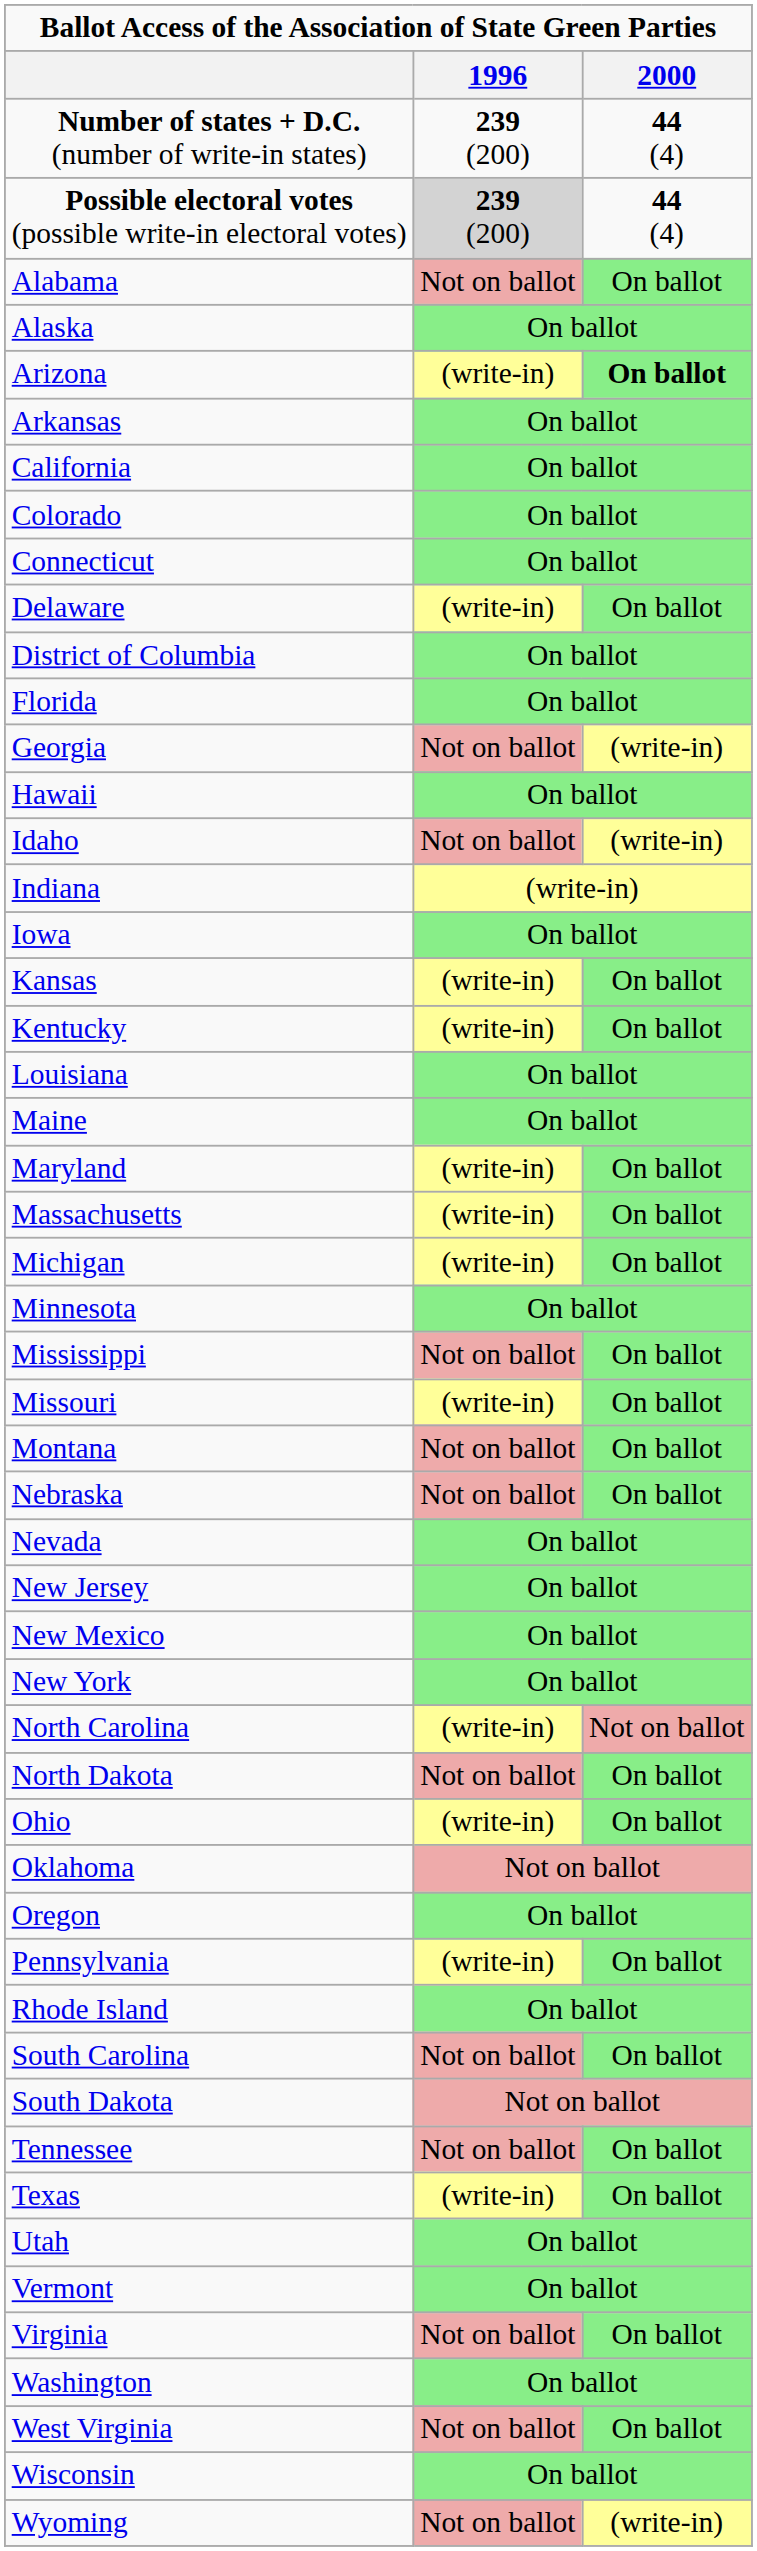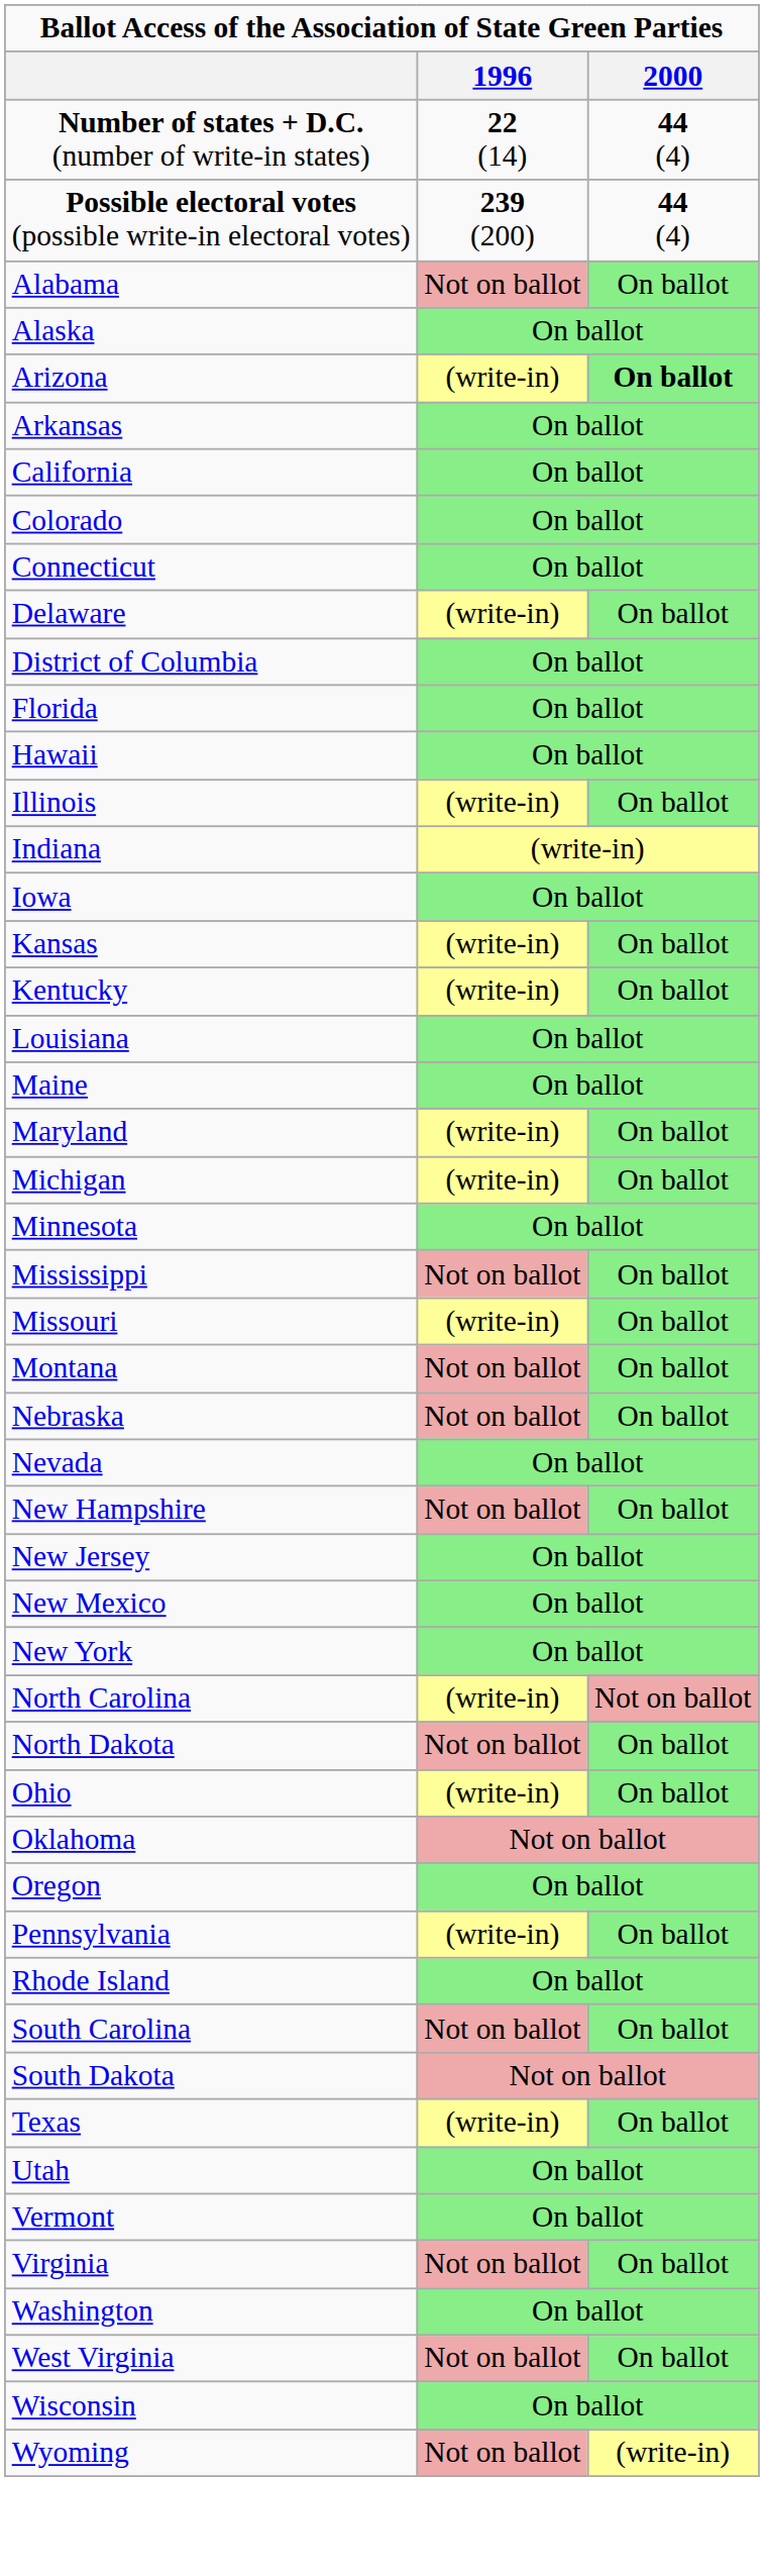Number of states + D.C. (number of write-in states) | 1996: 239 (200) -> 22 (14)
Possible electoral votes (possible write-in electoral votes) | 1996: lightgrey background -> no background
- row: Georgia | Not on ballot | (write-in)
- row: Idaho | Not on ballot | (write-in)
+ row: Illinois | (write-in) | On ballot
- row: Massachusetts | (write-in) | On ballot
+ row: New Hampshire | Not on ballot | On ballot
- row: Tennessee | Not on ballot | On ballot
